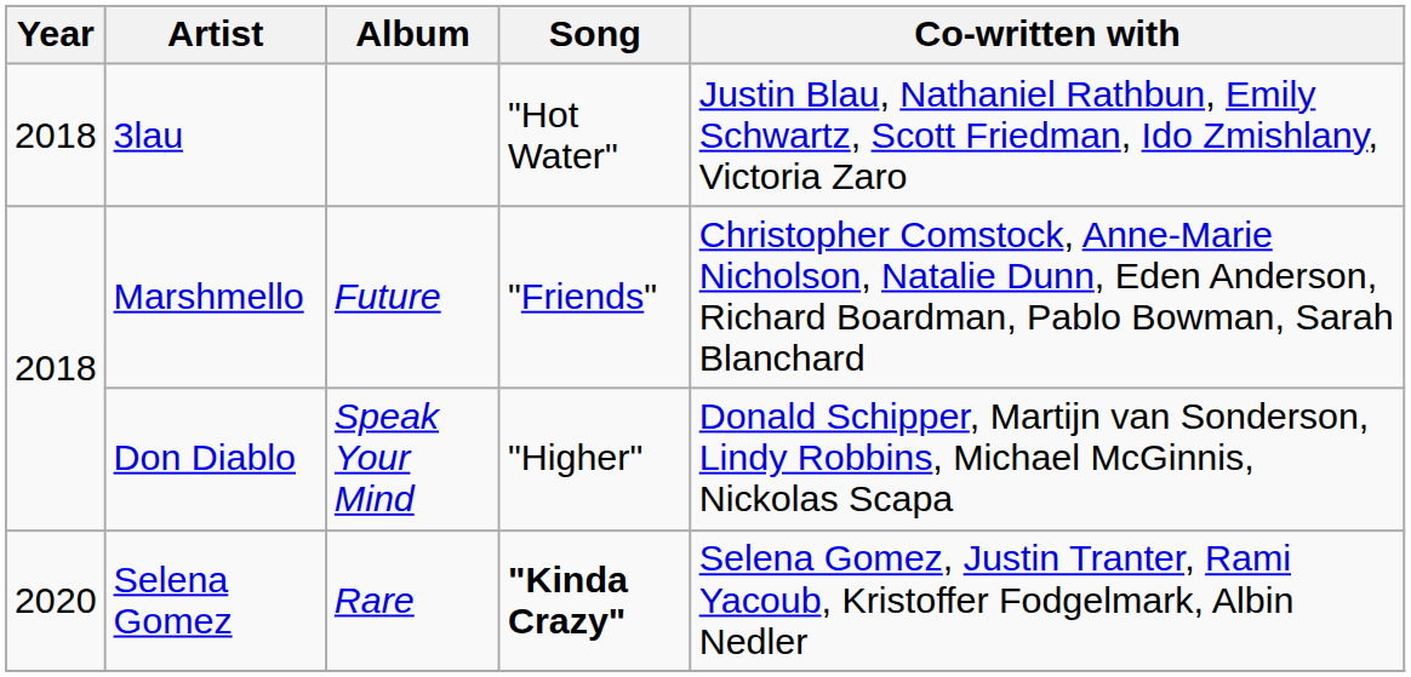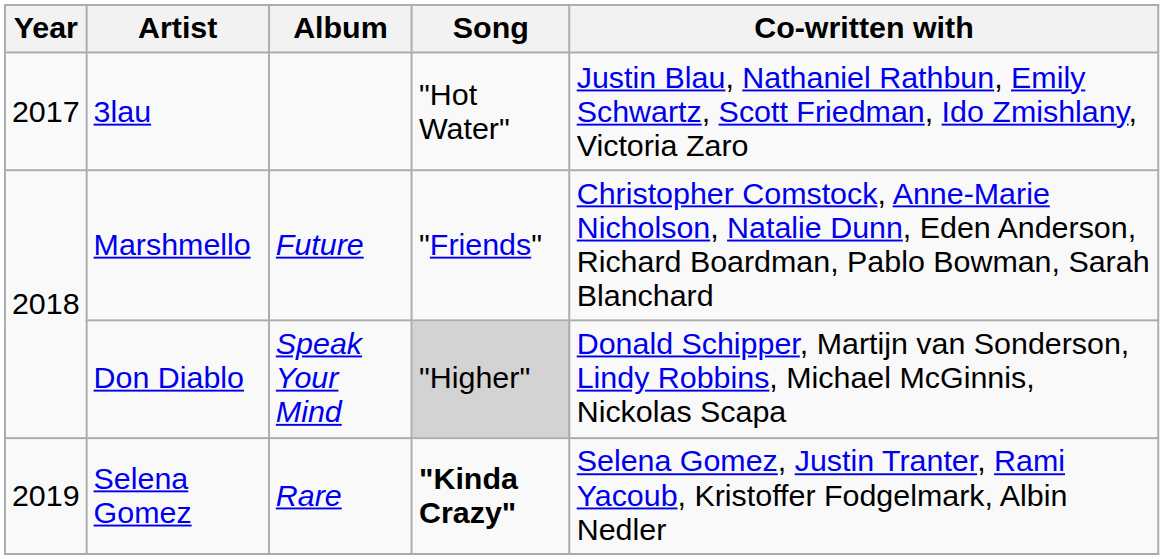3lau | Year: 2018 -> 2017
Don Diablo | Song: no background -> lightgrey background
Selena Gomez | Year: 2020 -> 2019
